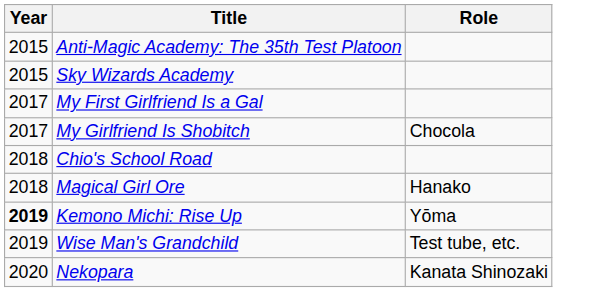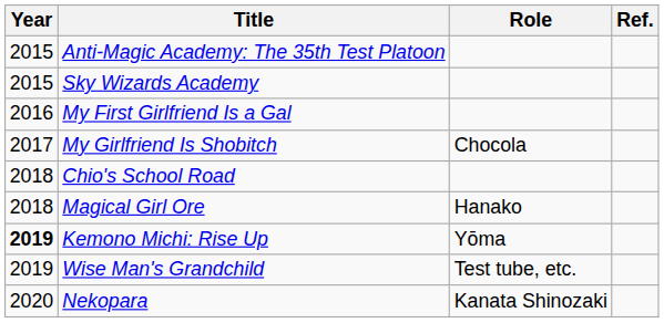+ column: Ref.
My First Girlfriend Is a Gal | Year: 2017 -> 2016
